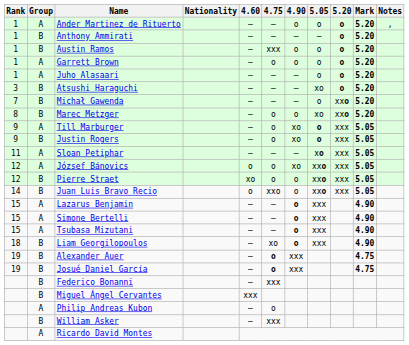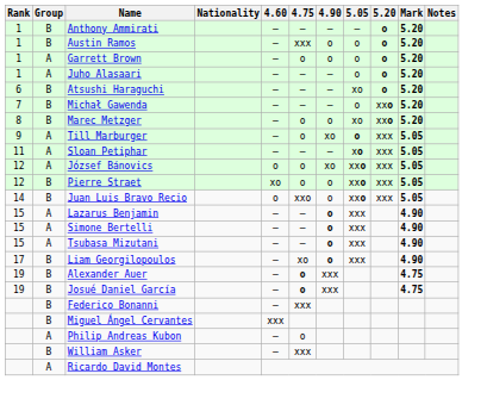- row: 1 | A | Ander Martinez de Rituerto | – | – | o | o | o | 5.20 | ,
Atsushi Haraguchi | Rank: 3 -> 6
- row: 9 | B | Justin Rogers | – | o | xo | o | xxx | 5.05
Liam Georgilopoulos | Rank: 18 -> 17
